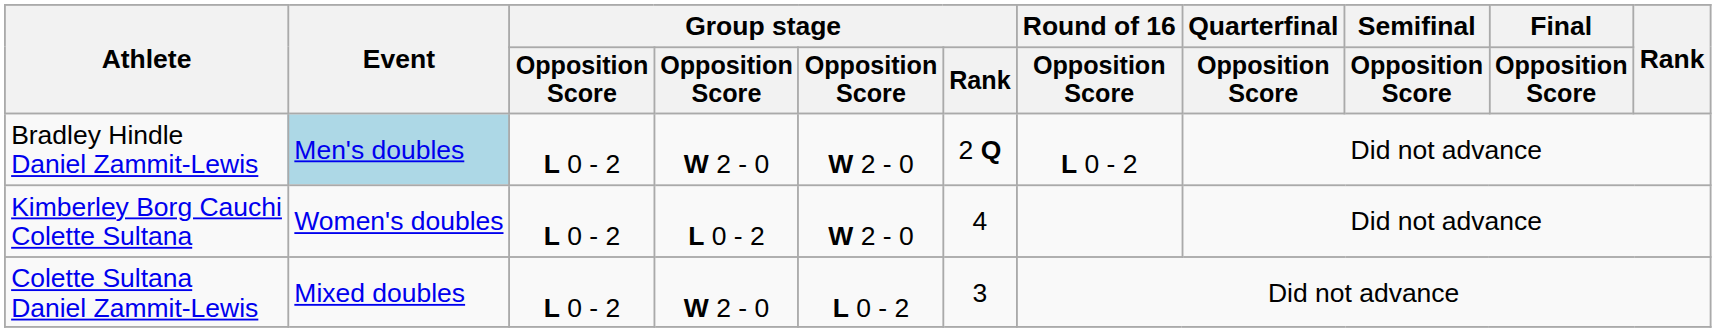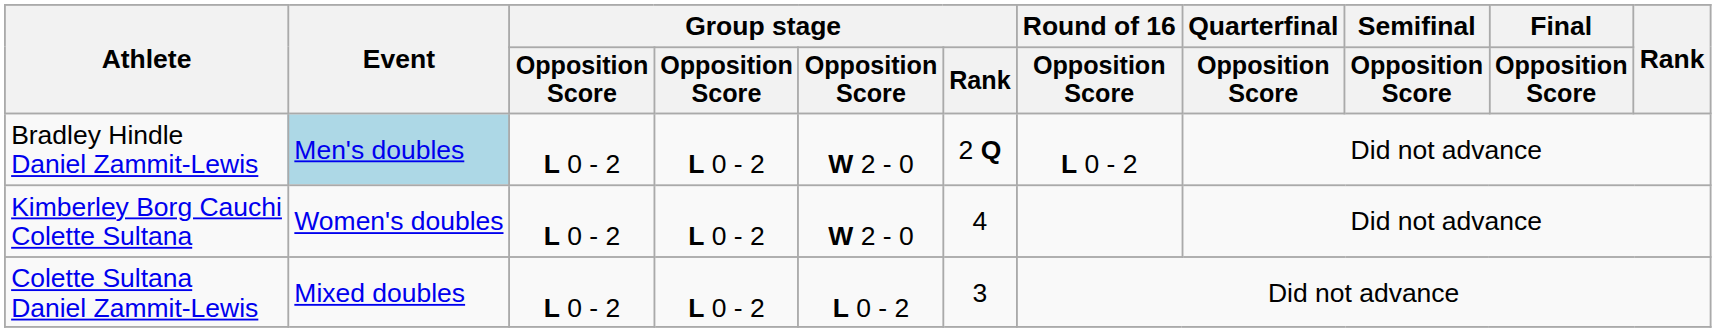Bradley Hindle Daniel Zammit-Lewis | column 4: W 2 - 0 -> L 0 - 2
Colette Sultana Daniel Zammit-Lewis | column 4: W 2 - 0 -> L 0 - 2
